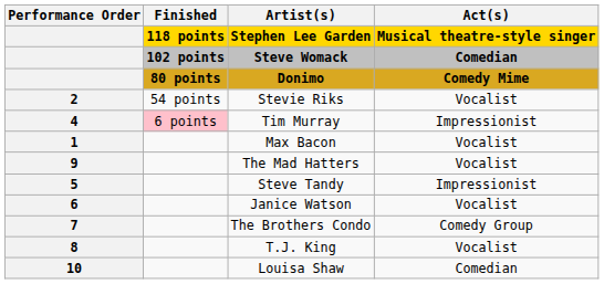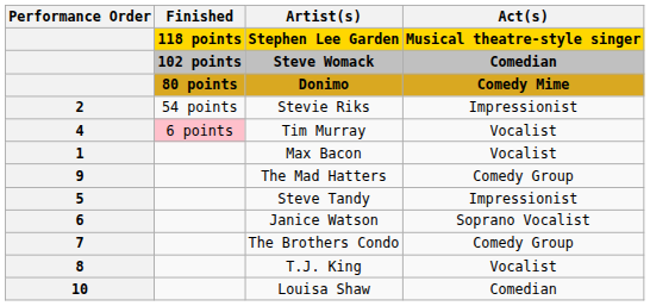Stevie Riks | Act(s): Vocalist -> Impressionist
Tim Murray | Act(s): Impressionist -> Vocalist
The Mad Hatters | Act(s): Vocalist -> Comedy Group
Janice Watson | Act(s): Vocalist -> Soprano Vocalist
